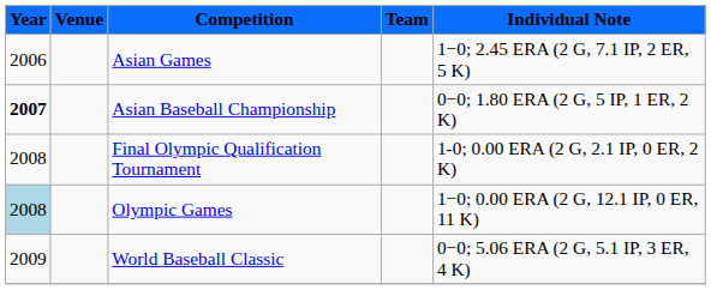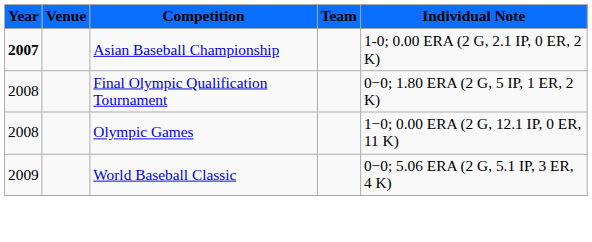- row: 2006 | Asian Games | 1−0; 2.45 ERA (2 G, 7.1 IP, 2 ER, 5 K)
Asian Baseball Championship | Individual Note: 0−0; 1.80 ERA (2 G, 5 IP, 1 ER, 2 K) -> 1-0; 0.00 ERA (2 G, 2.1 IP, 0 ER, 2 K)
Final Olympic Qualification Tournament | Individual Note: 1-0; 0.00 ERA (2 G, 2.1 IP, 0 ER, 2 K) -> 0−0; 1.80 ERA (2 G, 5 IP, 1 ER, 2 K)
Olympic Games | Year: lightblue background -> no background
